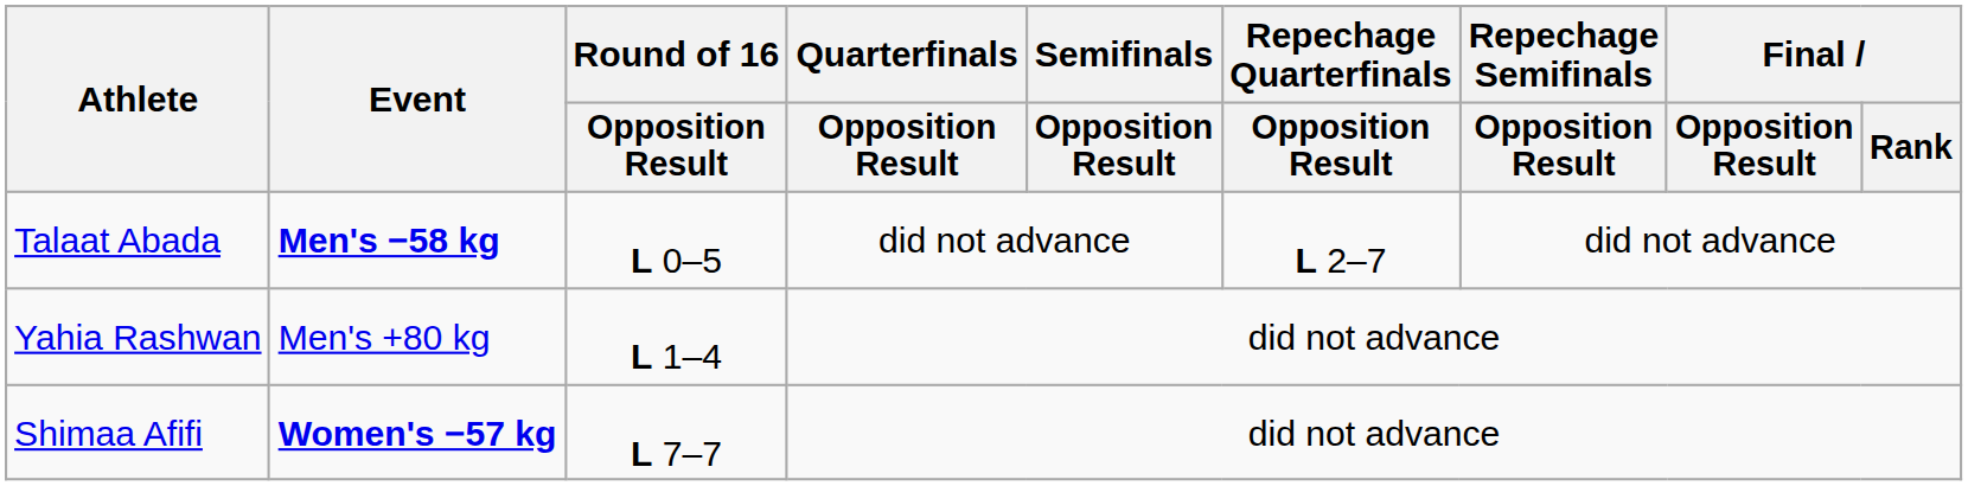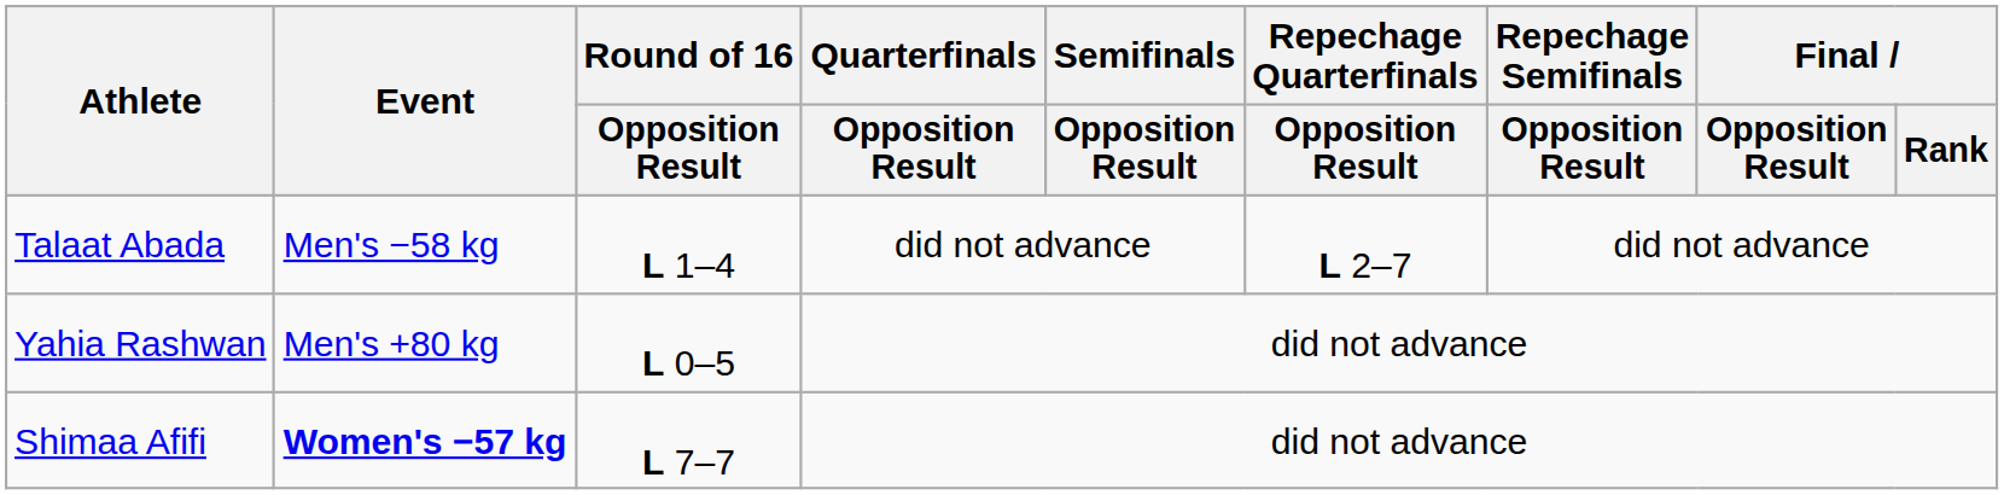Talaat Abada | Event: bold -> normal
Talaat Abada | Round of 16 / Opposition Result: L 0–5 -> L 1–4
Yahia Rashwan | Round of 16 / Opposition Result: L 1–4 -> L 0–5
